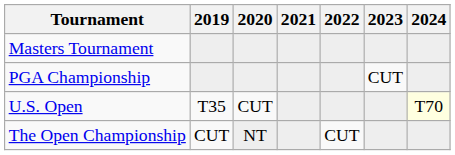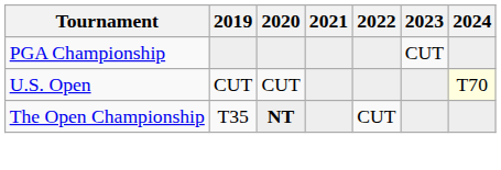- row: Masters Tournament
U.S. Open | 2019: T35 -> CUT
The Open Championship | 2019: CUT -> T35
The Open Championship | 2020: normal -> bold
